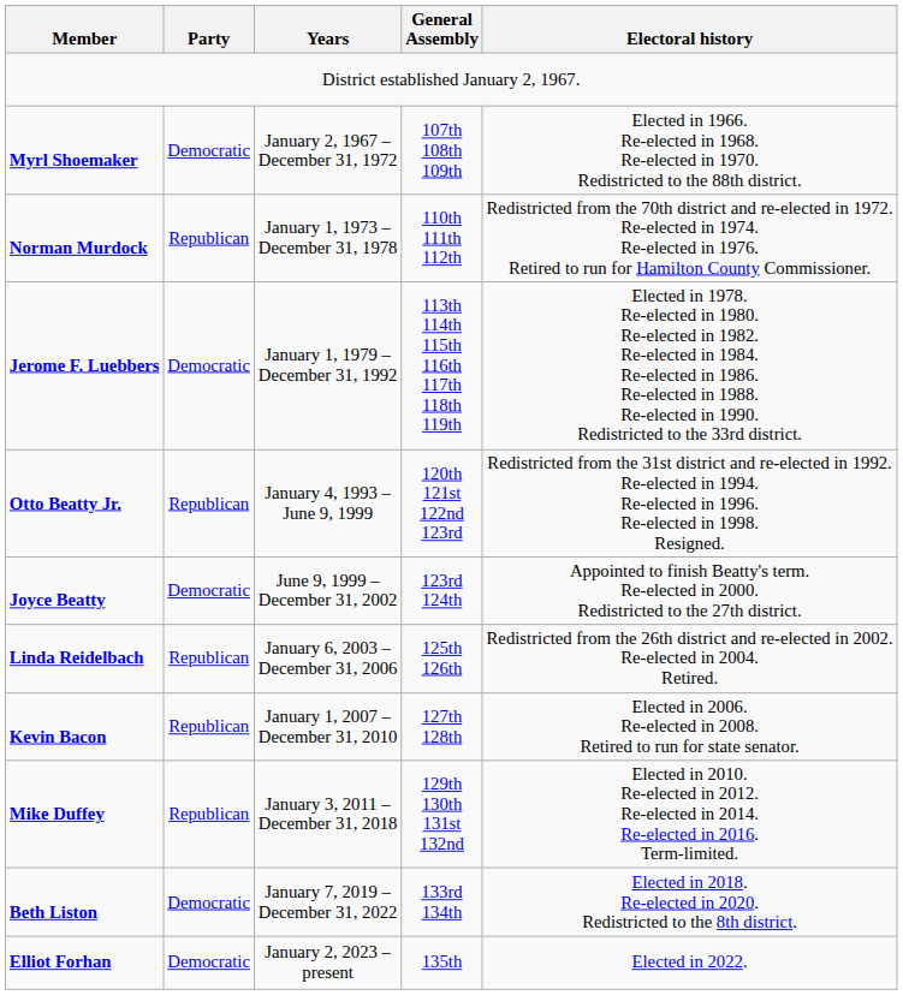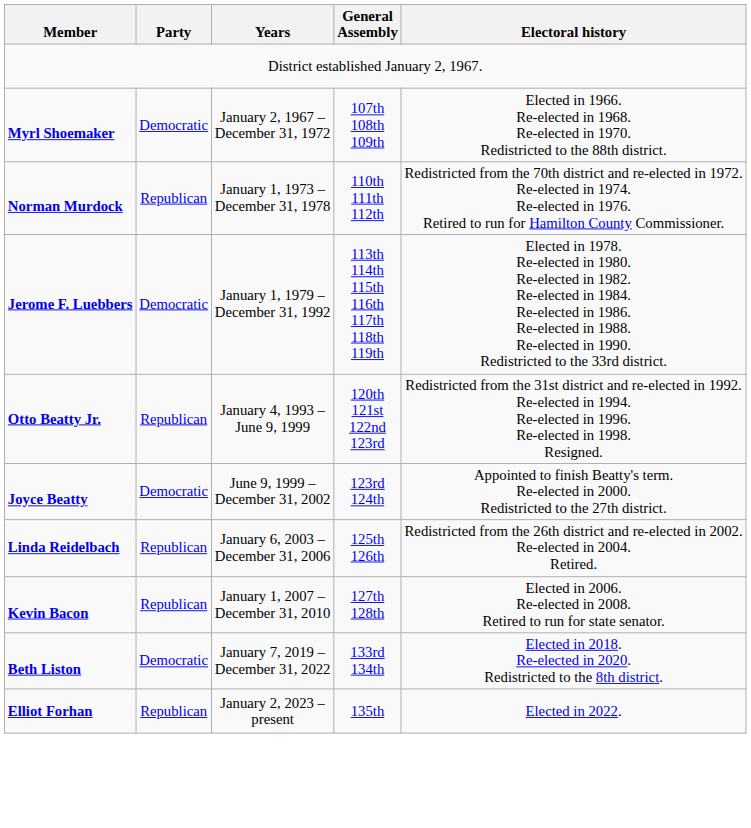- row: Mike Duffey | Republican | January 3, 2011 – December 31, 2018 | 129th 130th 131st 132nd | Elected in 2010. Re-elected in 2012. Re-elected in 2014. Re-elected in 2016. Term-limited.
Elliot Forhan | Party: Democratic -> Republican
